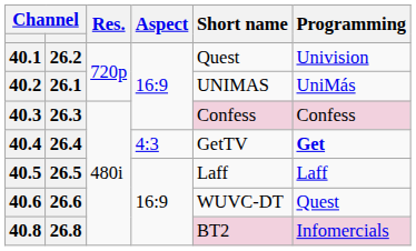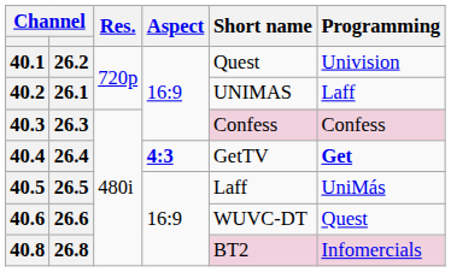40.2 | Programming: UniMás -> Laff
40.4 | Aspect: normal -> bold
40.5 | Programming: Laff -> UniMás
